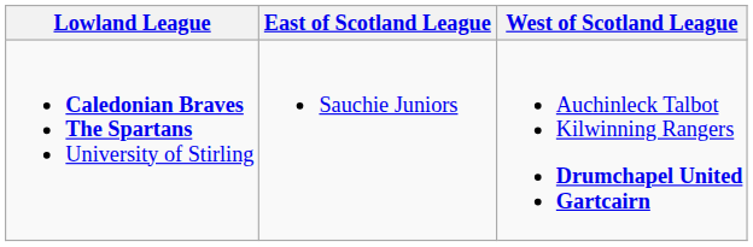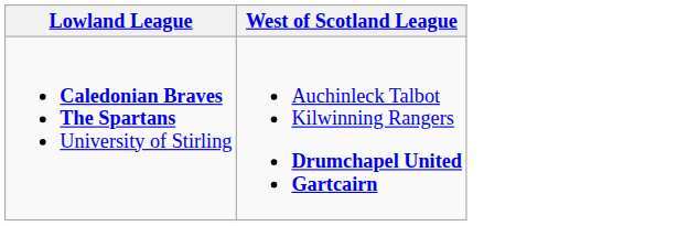- column: East of Scotland League | Sauchie Juniors
